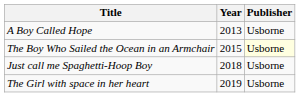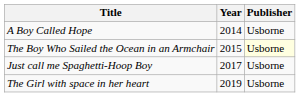A Boy Called Hope | Year: 2013 -> 2014
Just call me Spaghetti-Hoop Boy | Year: 2018 -> 2017
